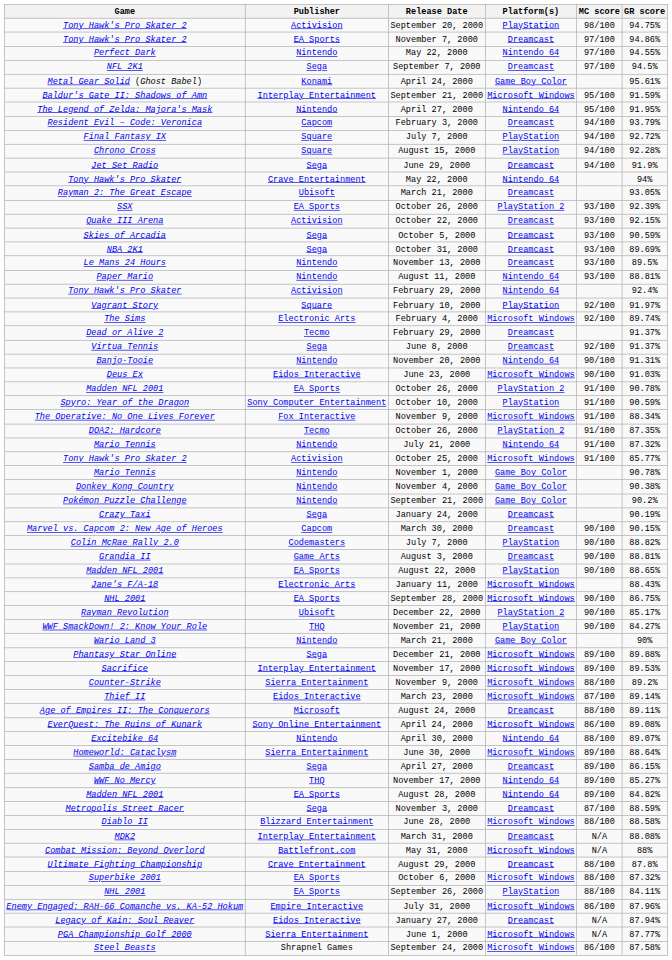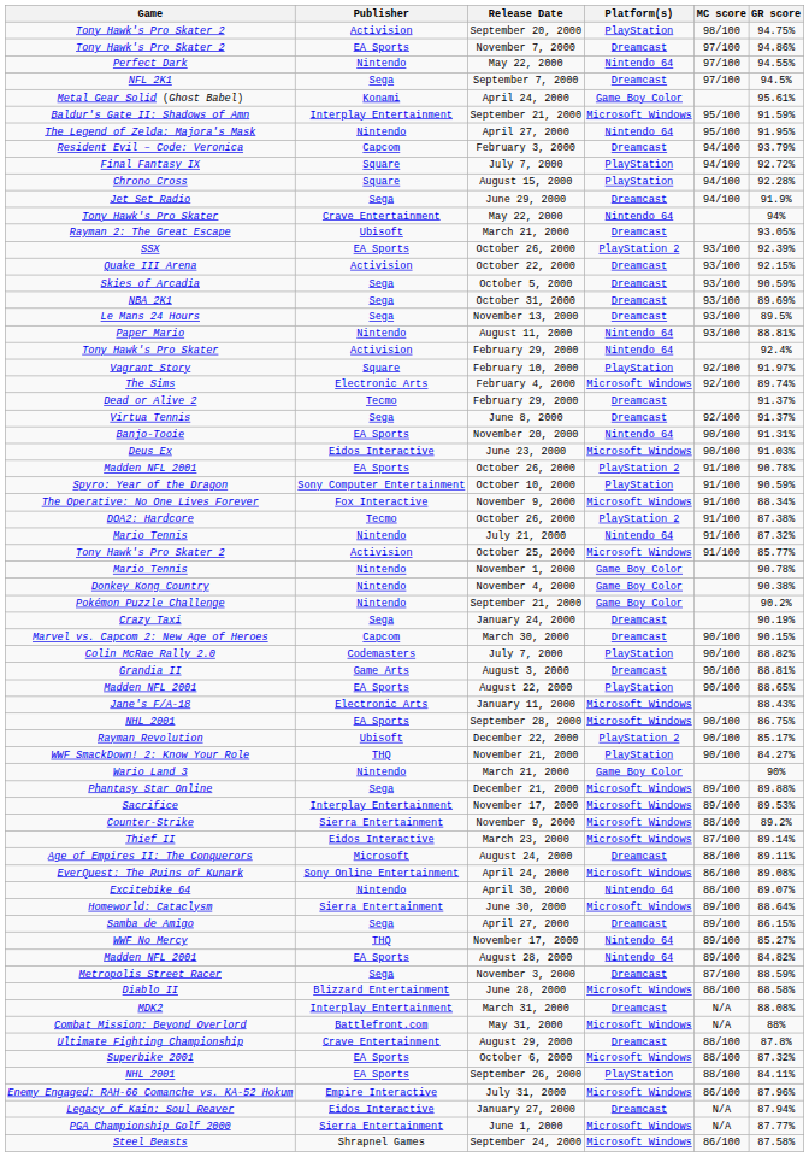Le Mans 24 Hours | Publisher: Nintendo -> Sega
Banjo-Tooie | Publisher: Nintendo -> EA Sports
DOA2: Hardcore | GR score: 87.35% -> 87.38%
